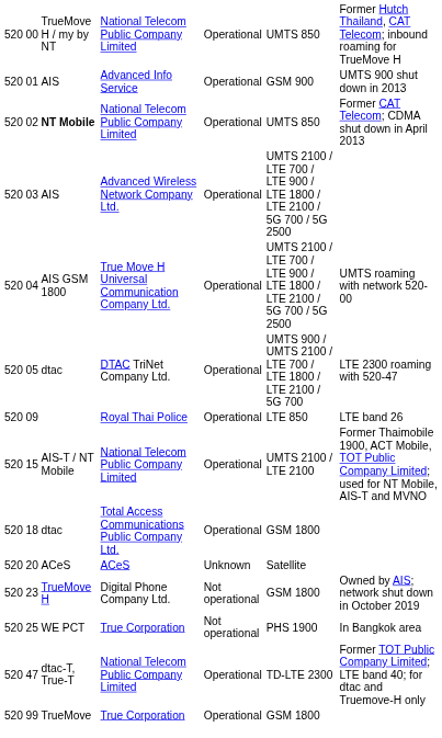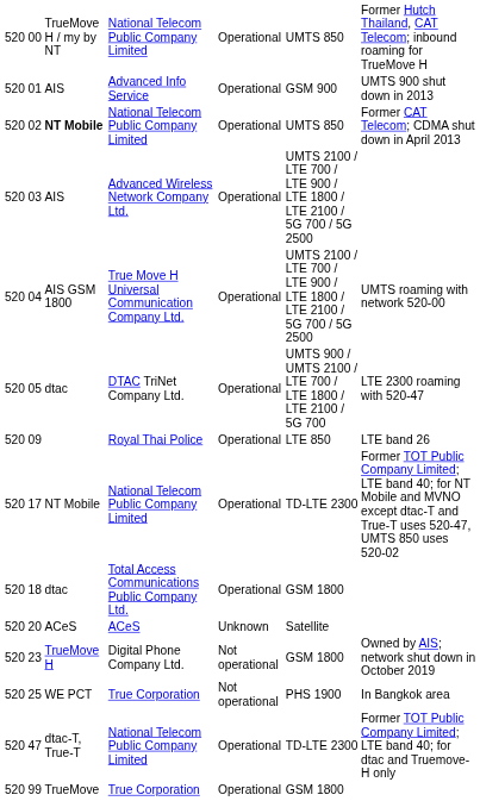- row: 520 | 15 | AIS-T / NT Mobile | National Telecom Public Company Limited | Operational | UMTS 2100 / LTE 2100 | Former Thaimobile 1900, ACT Mobile, TOT Public Company Limited; used for NT Mobile, AIS-T and MVNO
+ row: 520 | 17 | NT Mobile | National Telecom Public Company Limited | Operational | TD-LTE 2300 | Former TOT Public Company Limited; LTE band 40; for NT Mobile and MVNO except dtac-T and True-T uses 520-47, UMTS 850 uses 520-02
